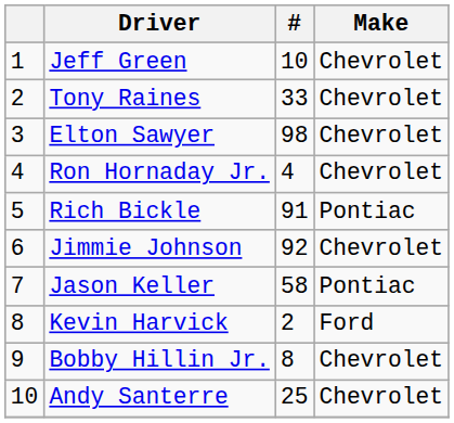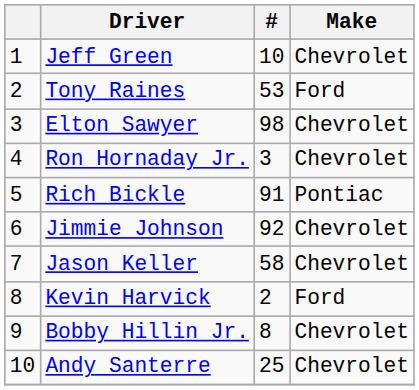Tony Raines | #: 33 -> 53
Tony Raines | Make: Chevrolet -> Ford
Ron Hornaday Jr. | #: 4 -> 3
Jason Keller | Make: Pontiac -> Chevrolet
